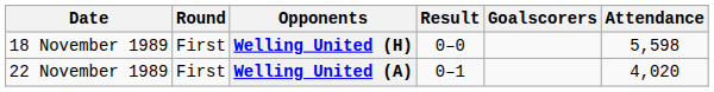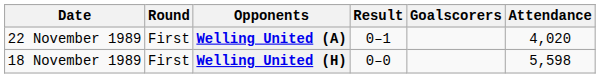rows swapped: Welling United (H) <-> Welling United (A)
